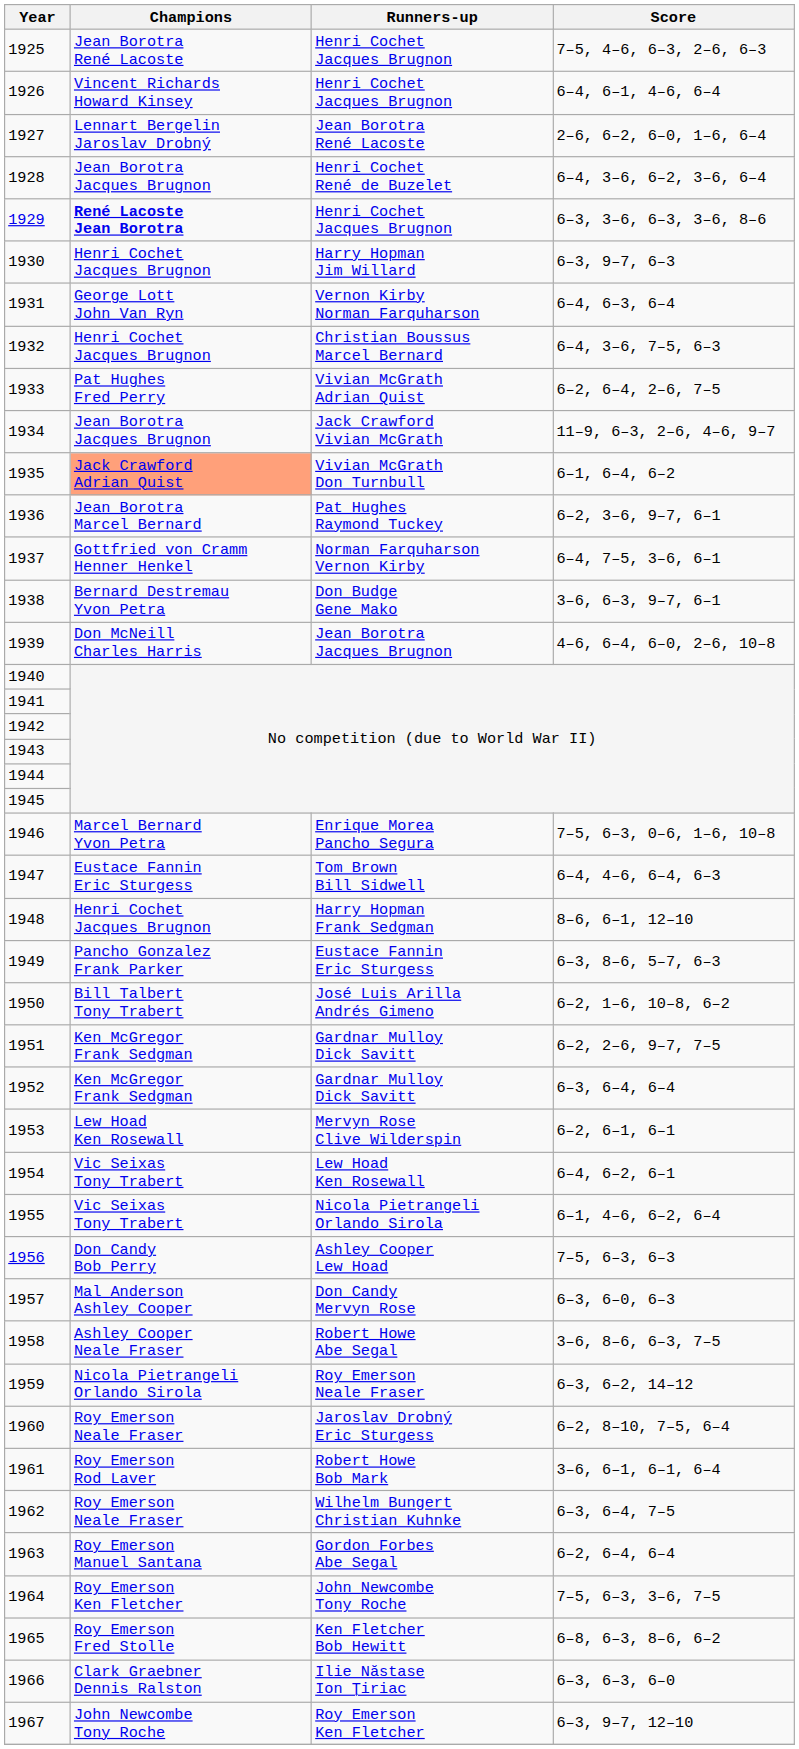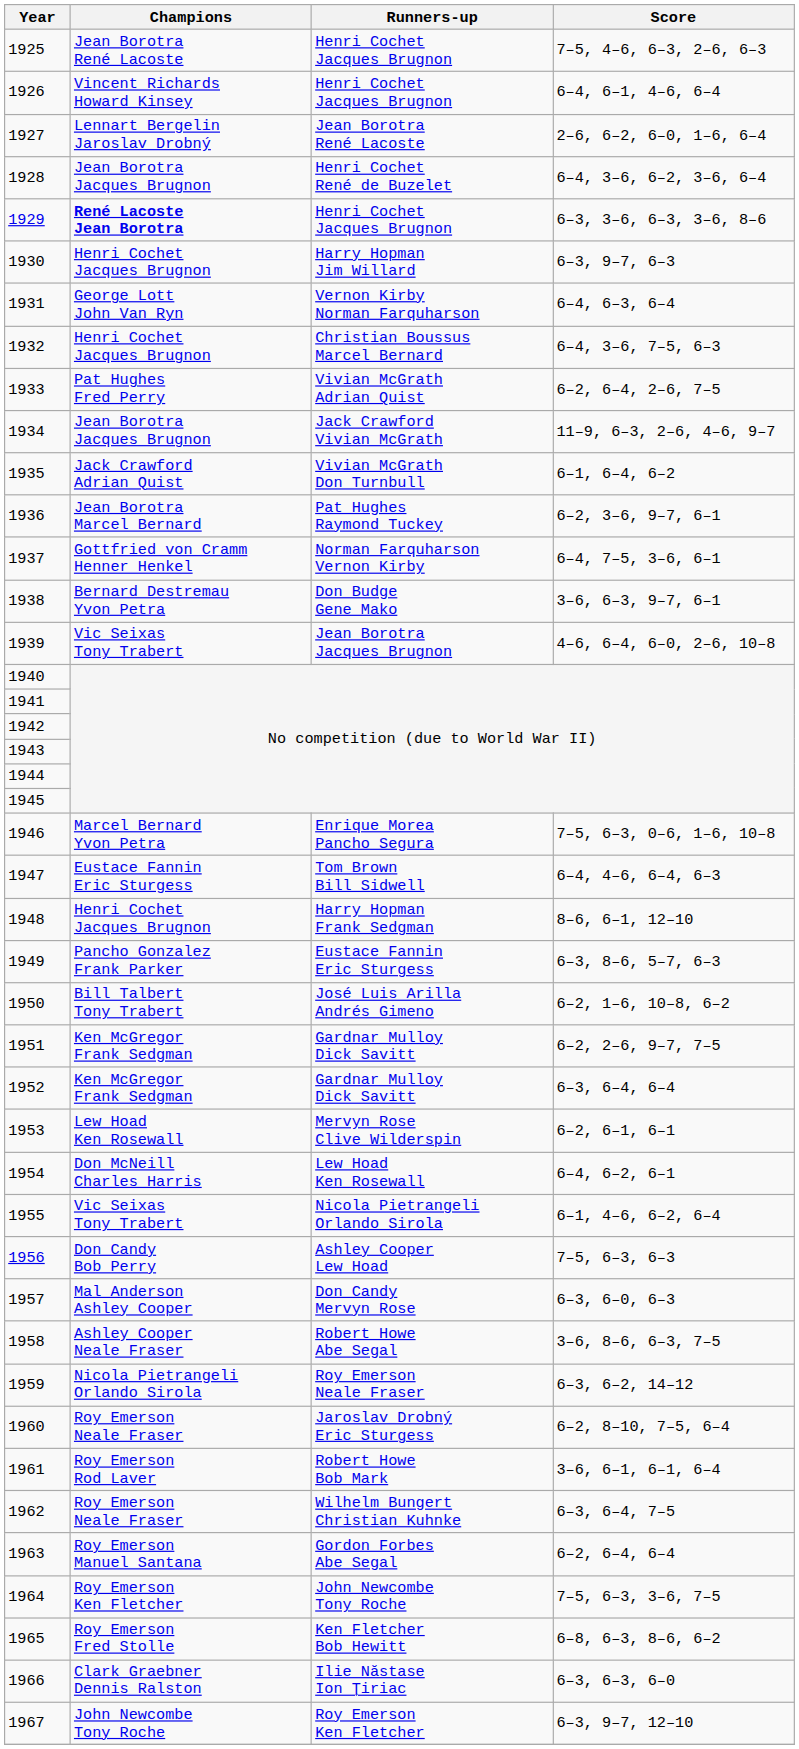1935 | Champions: lightsalmon background -> no background
1939 | Champions: Don McNeill Charles Harris -> Vic Seixas Tony Trabert
1954 | Champions: Vic Seixas Tony Trabert -> Don McNeill Charles Harris
